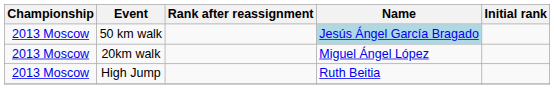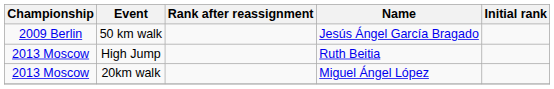50 km walk | Championship: 2013 Moscow -> 2009 Berlin
50 km walk | Name: lightblue background -> no background
rows swapped: High Jump <-> 20km walk
